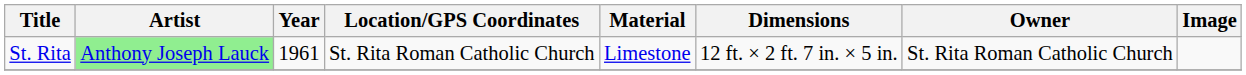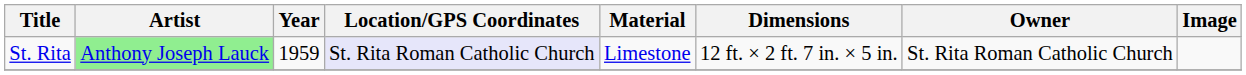St. Rita | Year: 1961 -> 1959
St. Rita | Location/GPS Coordinates: no background -> lavender background
